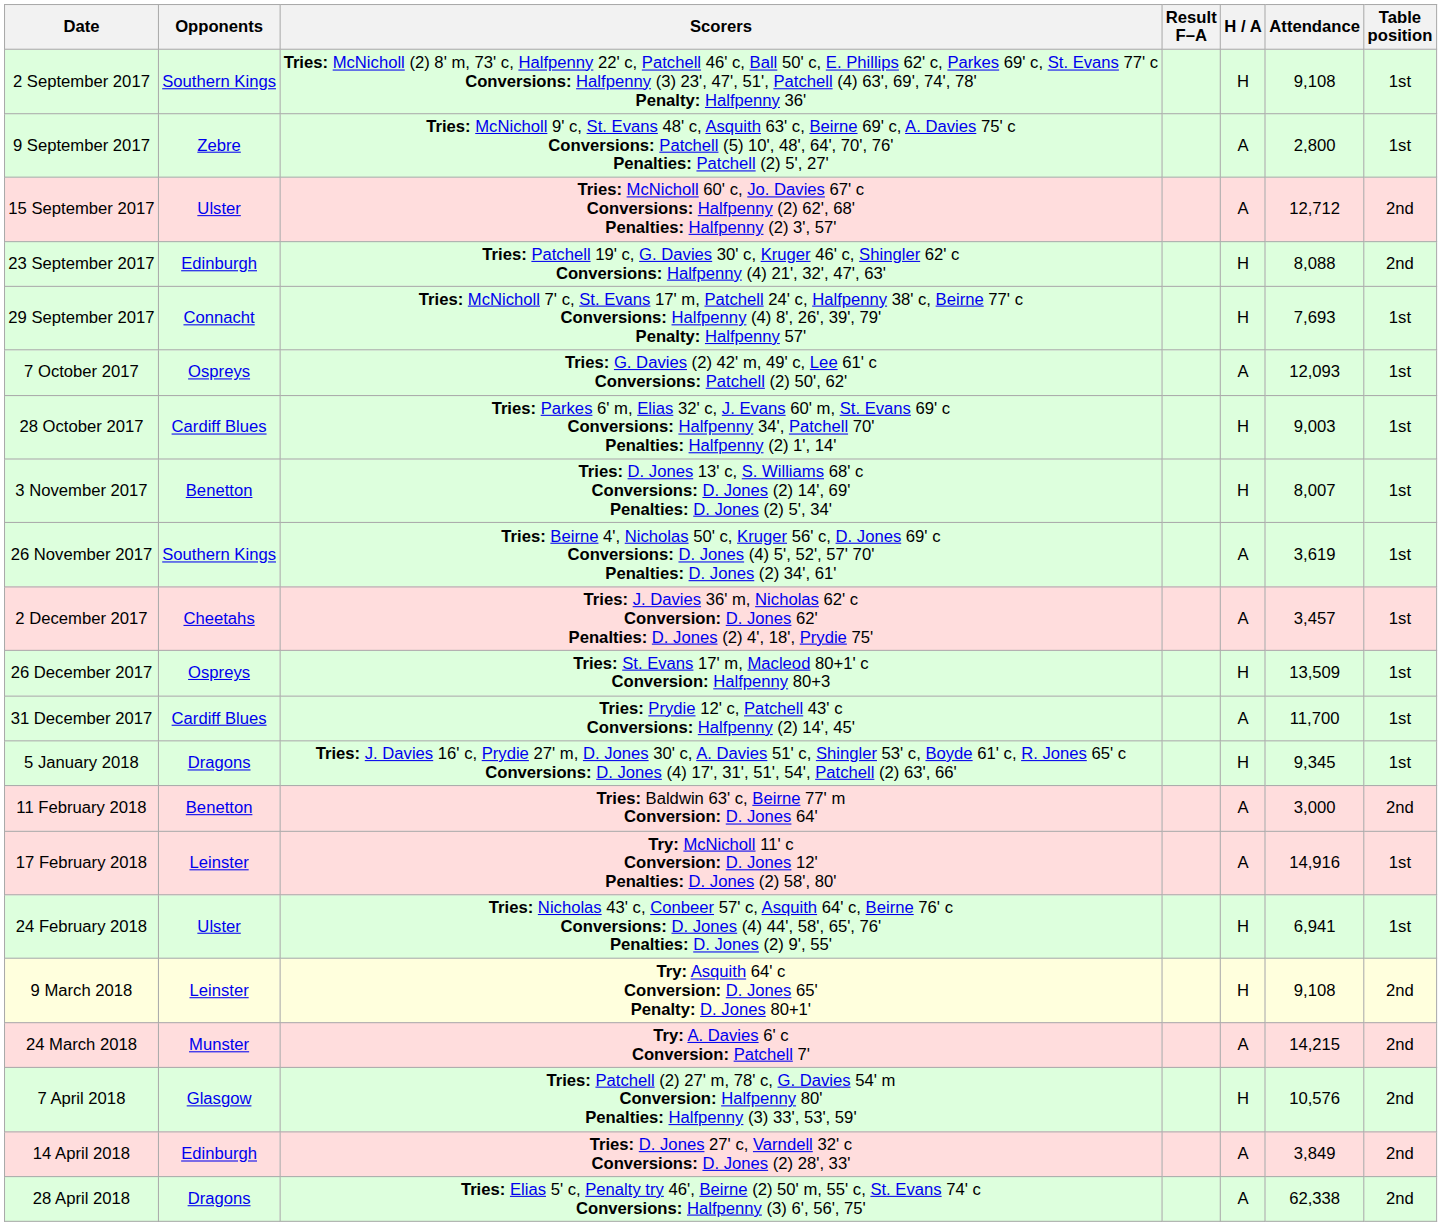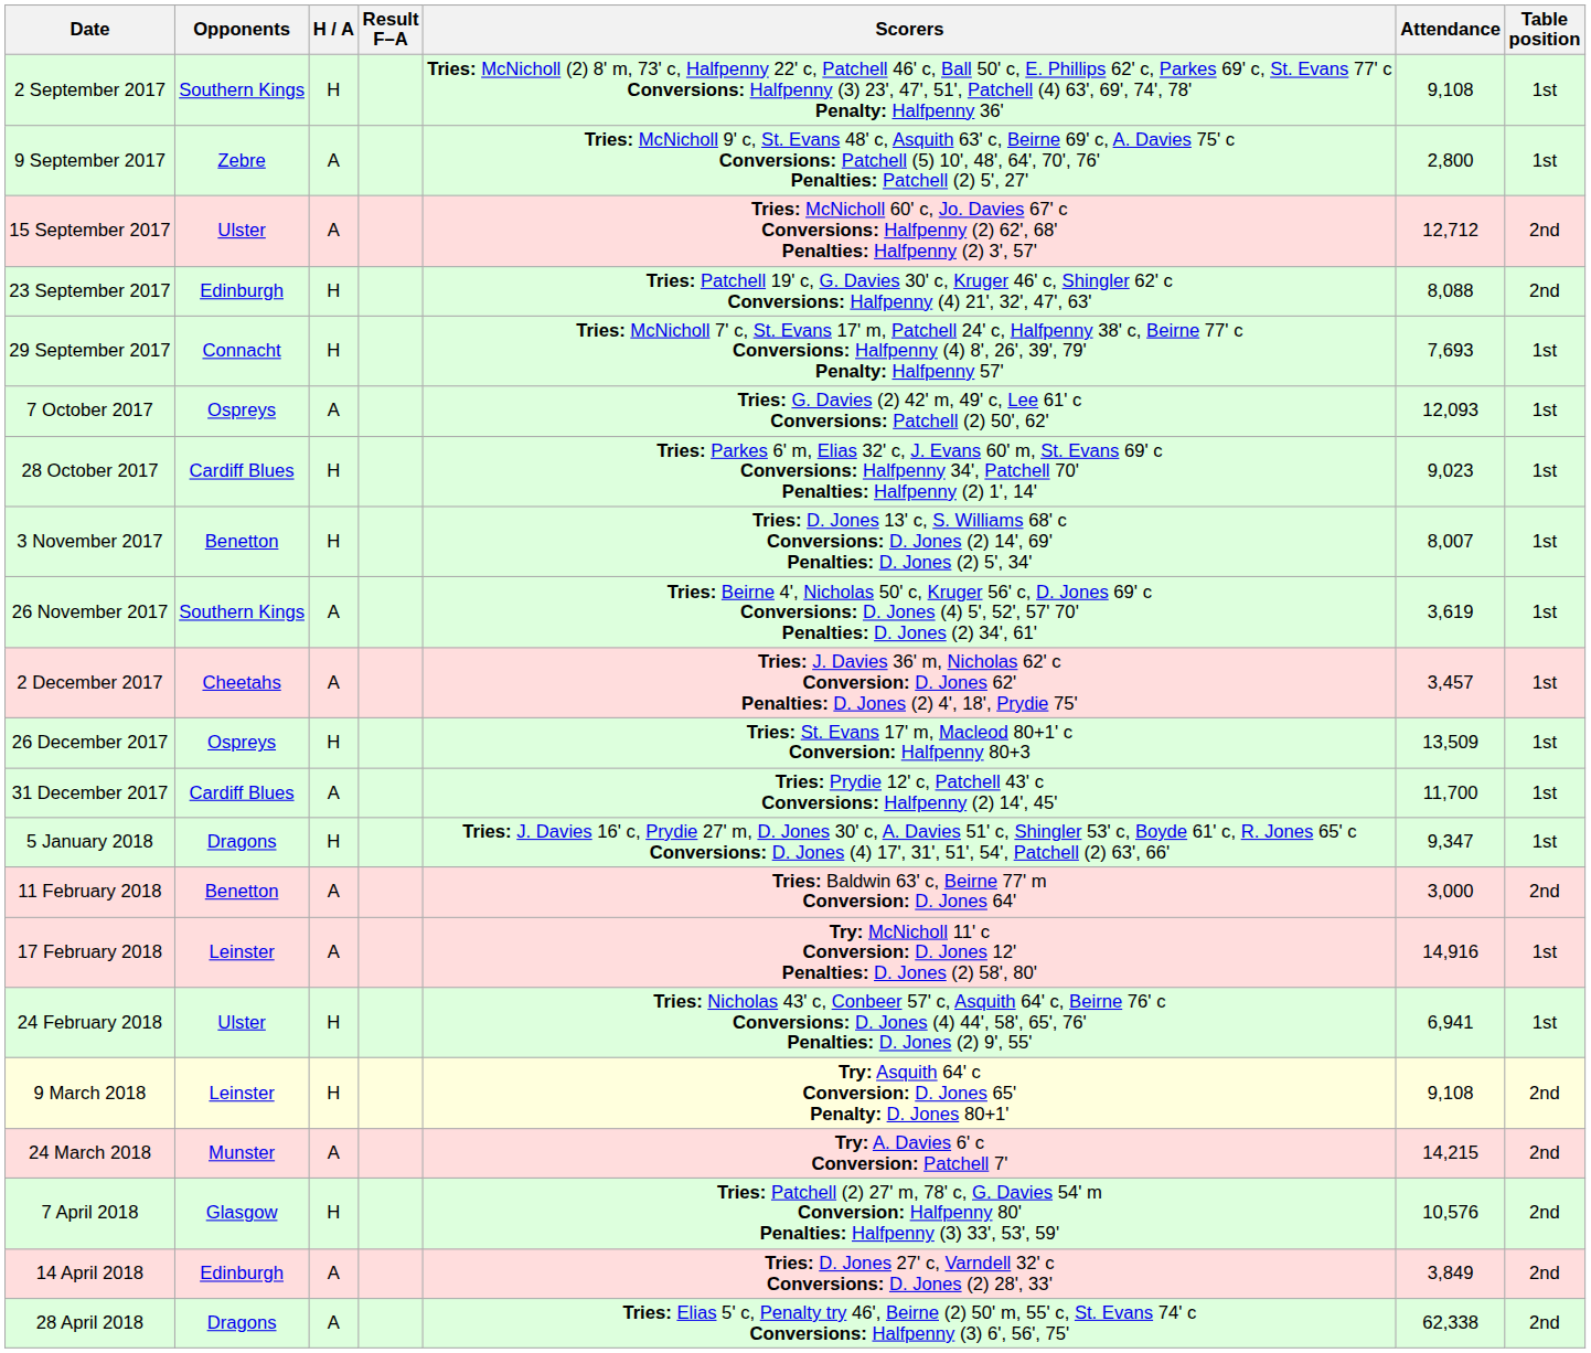columns swapped: H / A <-> Scorers
28 October 2017 | Attendance: 9,003 -> 9,023
5 January 2018 | Attendance: 9,345 -> 9,347
